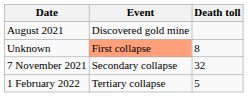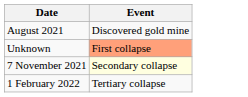- column: Death toll | 8 | 32 | 5
7 November 2021 | Event: no background -> lightyellow background
